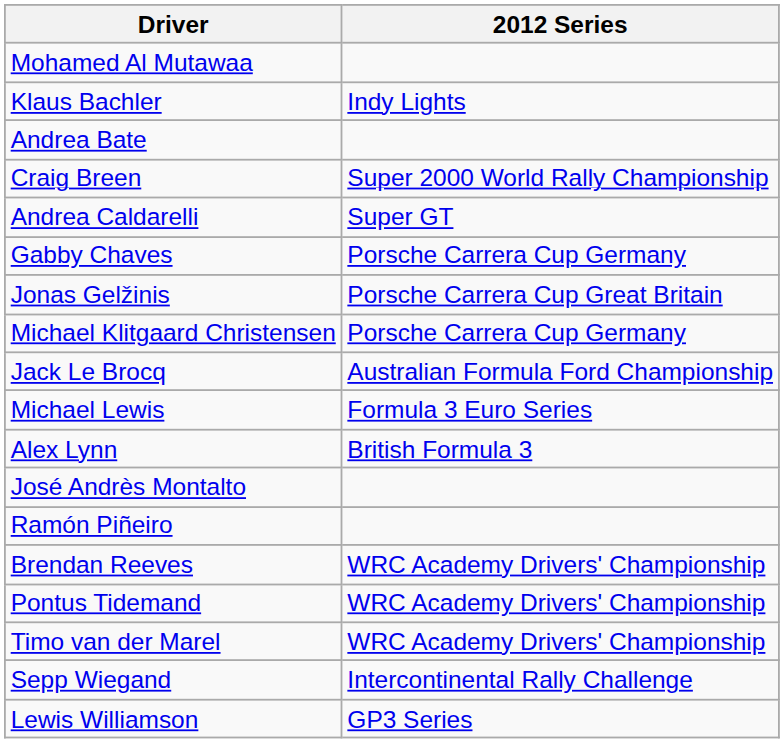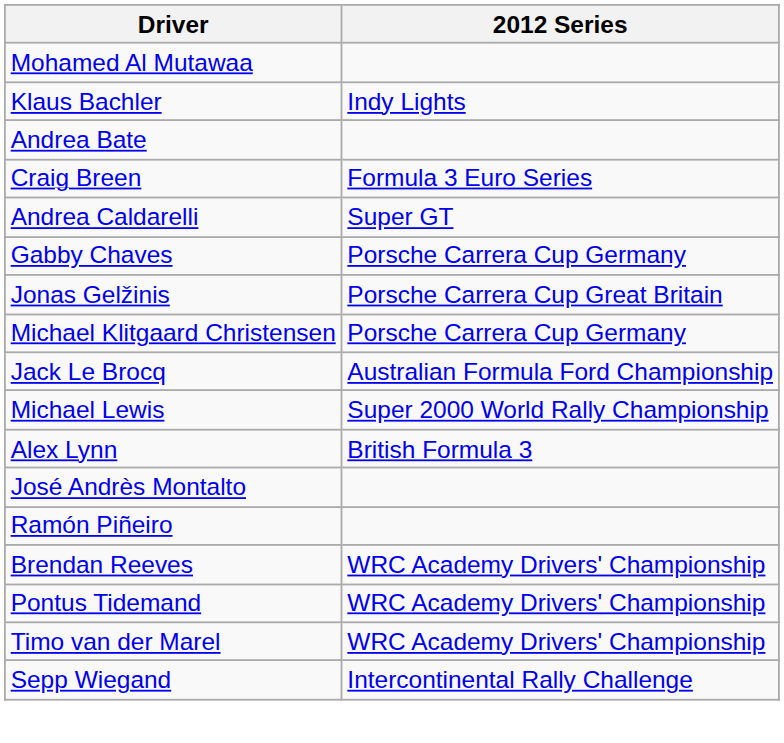Craig Breen | 2012 Series: Super 2000 World Rally Championship -> Formula 3 Euro Series
Michael Lewis | 2012 Series: Formula 3 Euro Series -> Super 2000 World Rally Championship
- row: Lewis Williamson | GP3 Series
